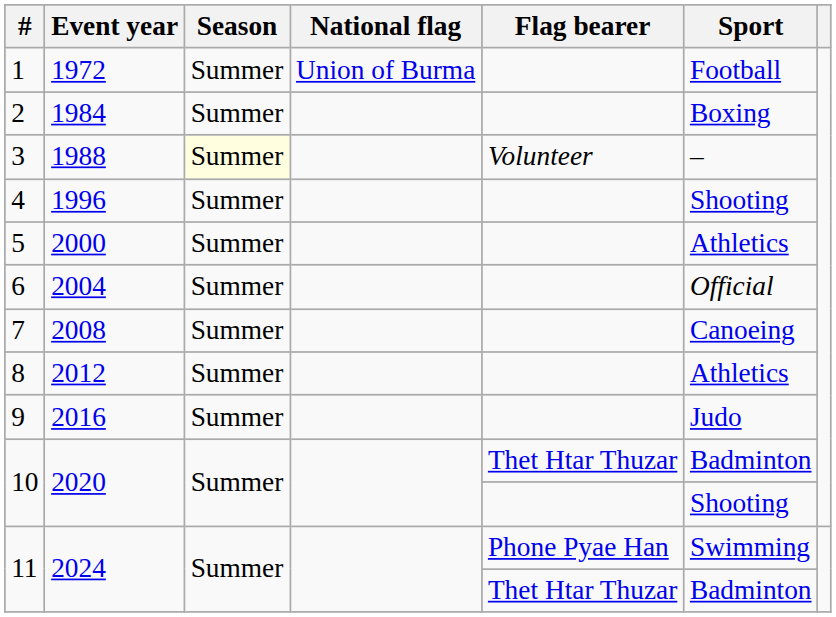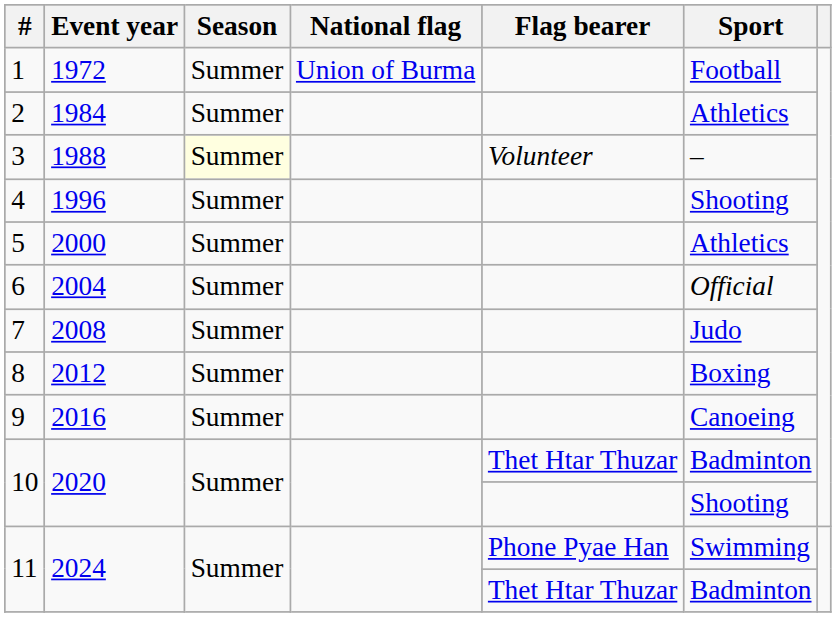2 | Sport: Boxing -> Athletics
7 | Sport: Canoeing -> Judo
8 | Sport: Athletics -> Boxing
9 | Sport: Judo -> Canoeing
